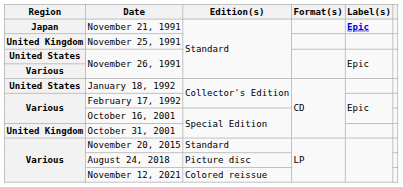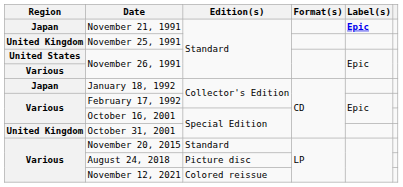January 18, 1992 | Region: United States -> Japan
